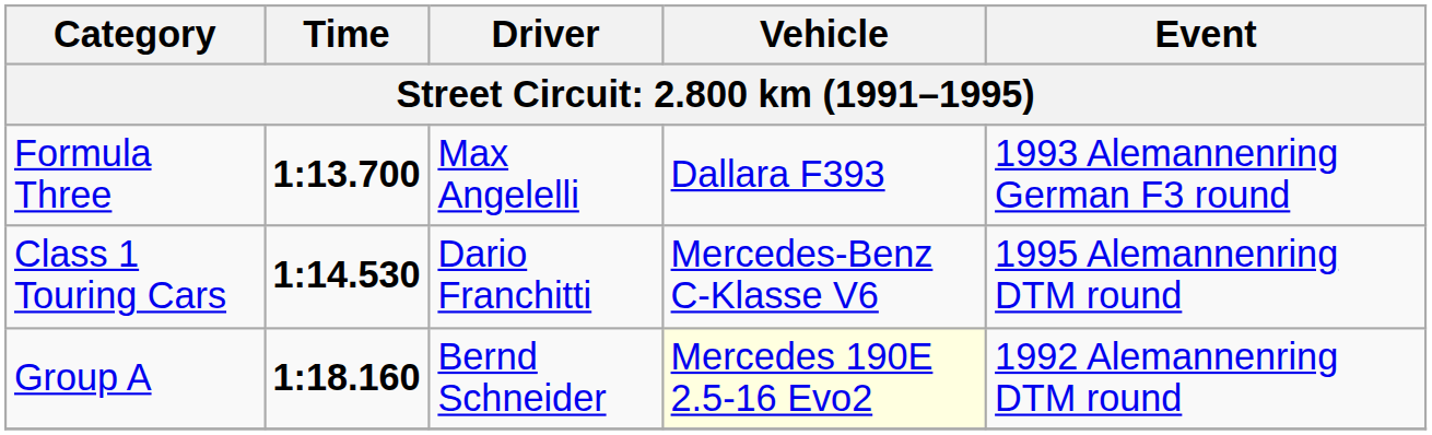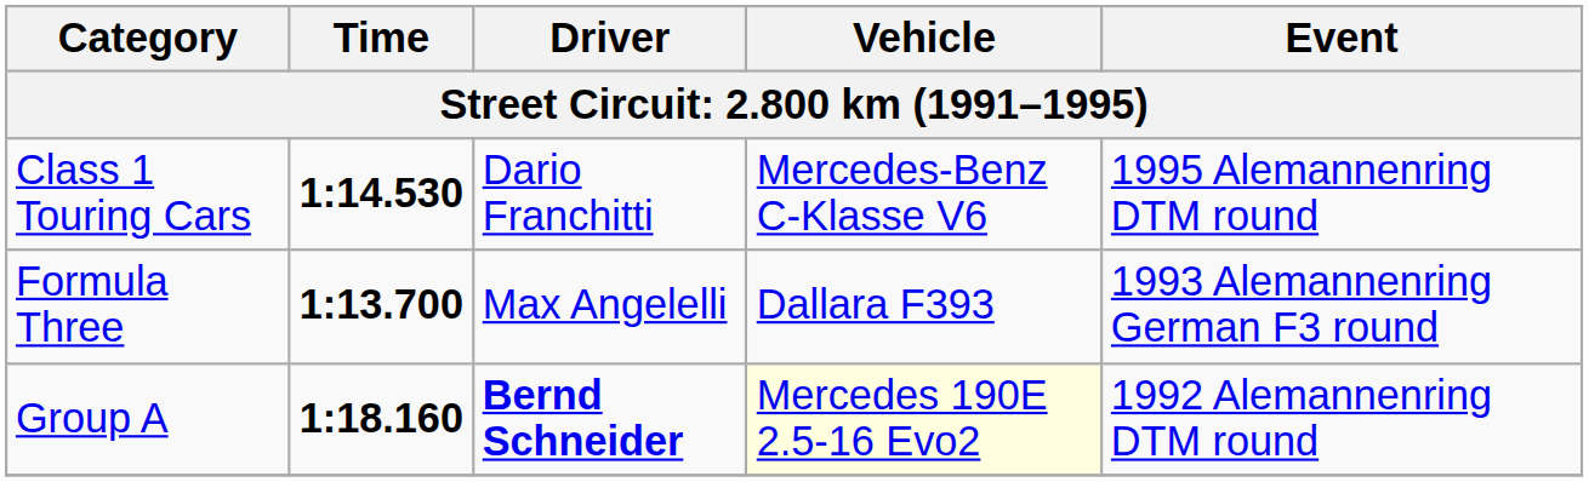rows swapped: Formula Three <-> Class 1 Touring Cars
Group A | Driver: normal -> bold
